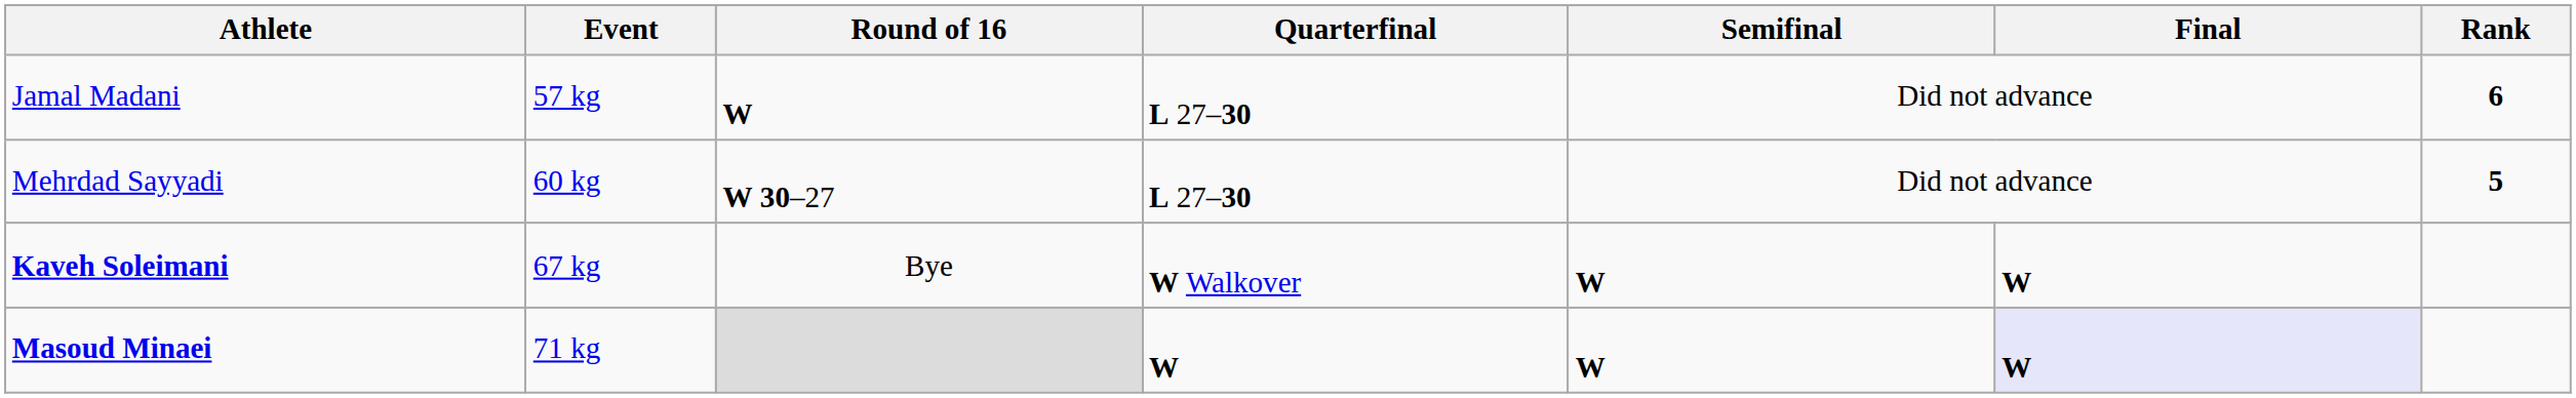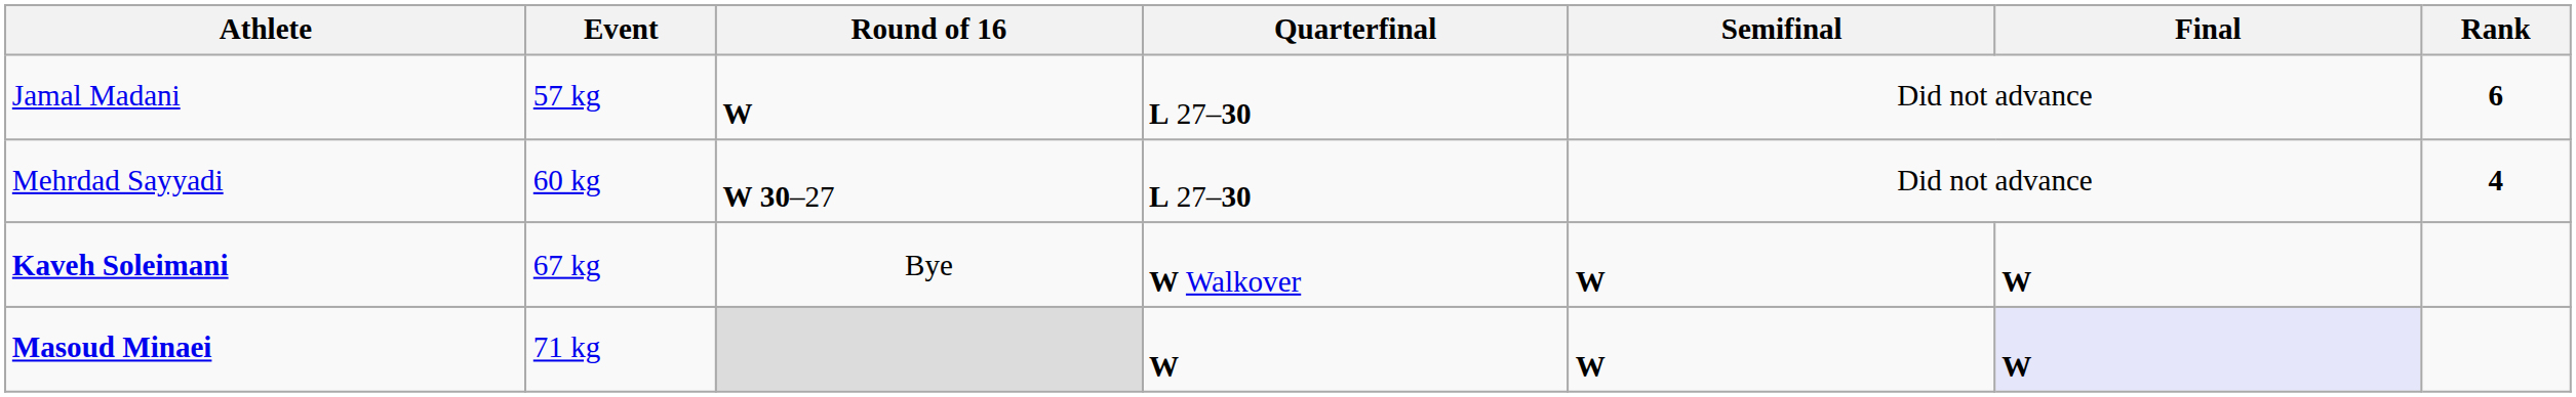Mehrdad Sayyadi | Rank: 5 -> 4
